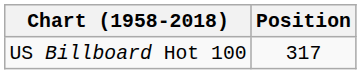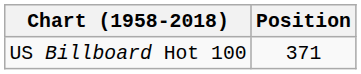US Billboard Hot 100 | Position: 317 -> 371
